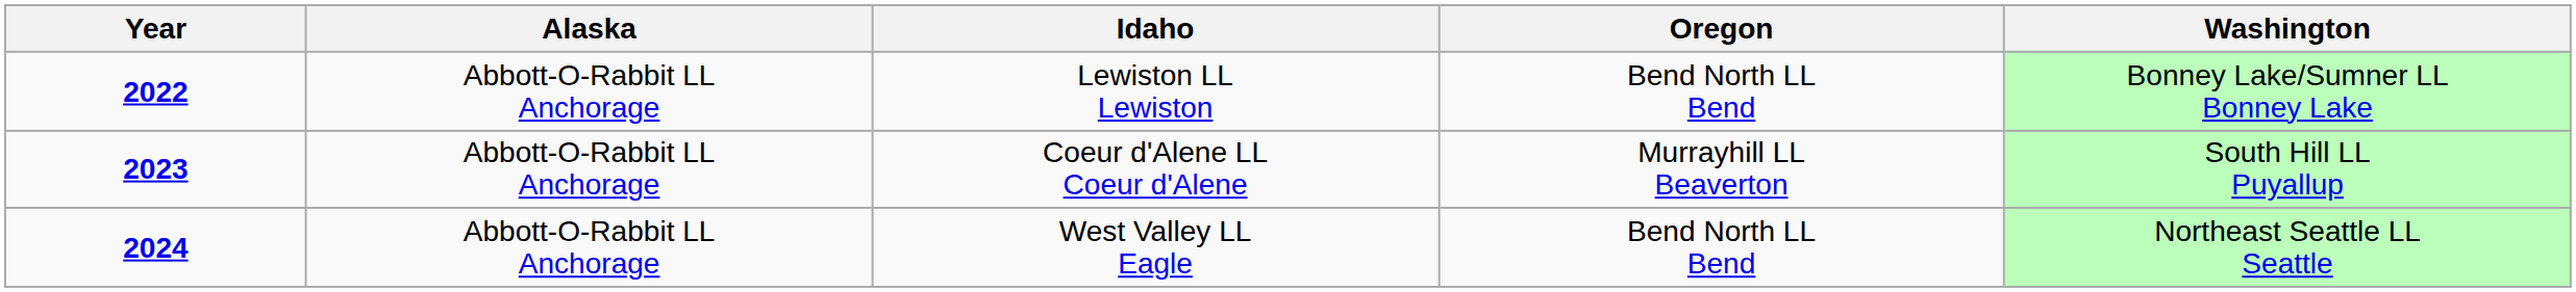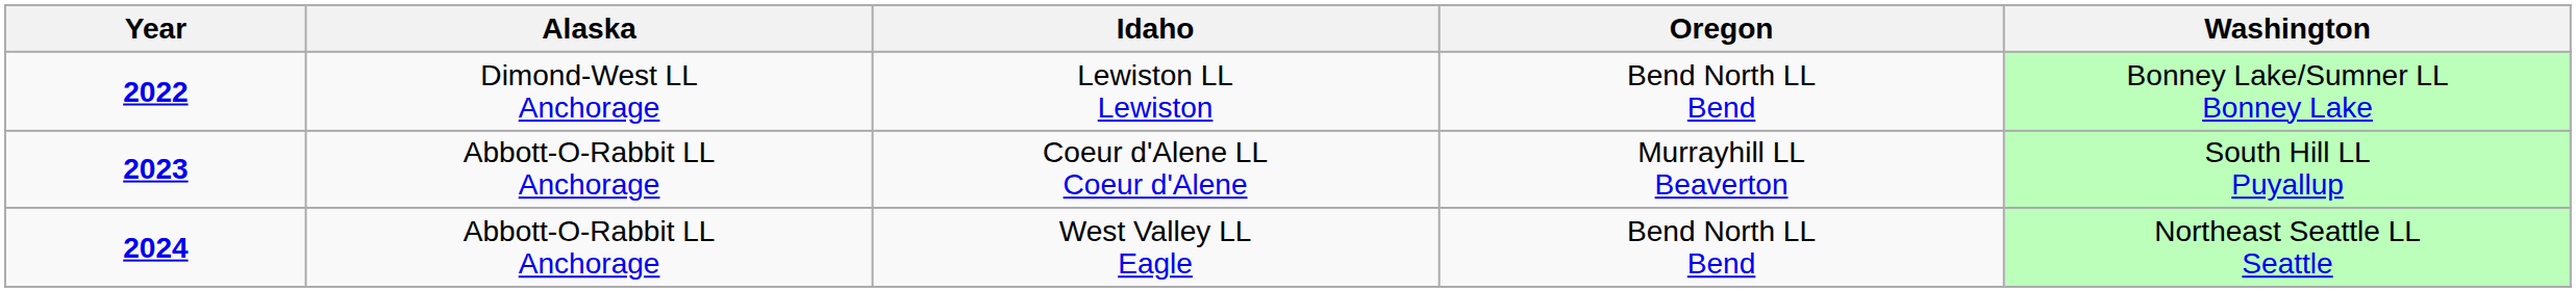Lewiston LL Lewiston | Alaska: Abbott-O-Rabbit LL Anchorage -> Dimond-West LL Anchorage
